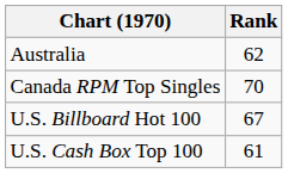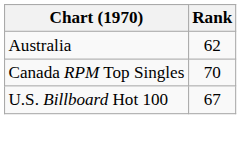- row: U.S. Cash Box Top 100 | 61
